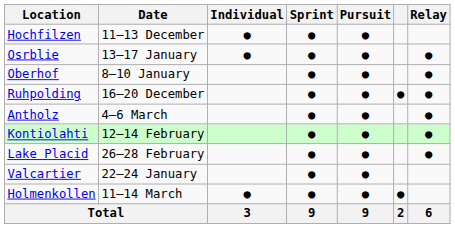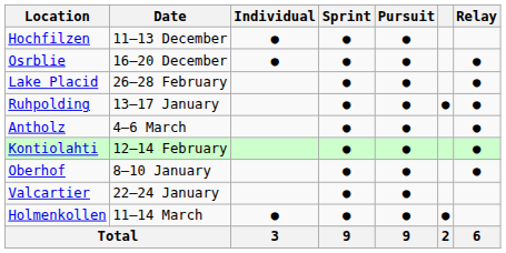Osrblie | Date: 13–17 January -> 16–20 December
rows swapped: Oberhof <-> Lake Placid
Ruhpolding | Date: 16–20 December -> 13–17 January
